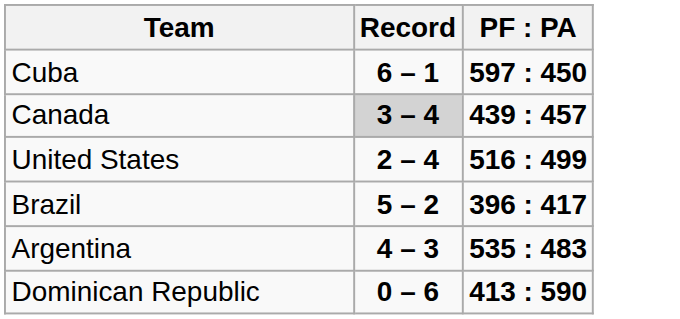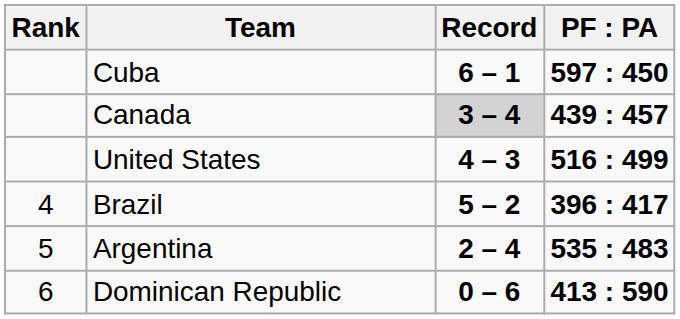+ column: Rank | 4 | 5 | 6
United States | Record: 2 – 4 -> 4 – 3
Argentina | Record: 4 – 3 -> 2 – 4
